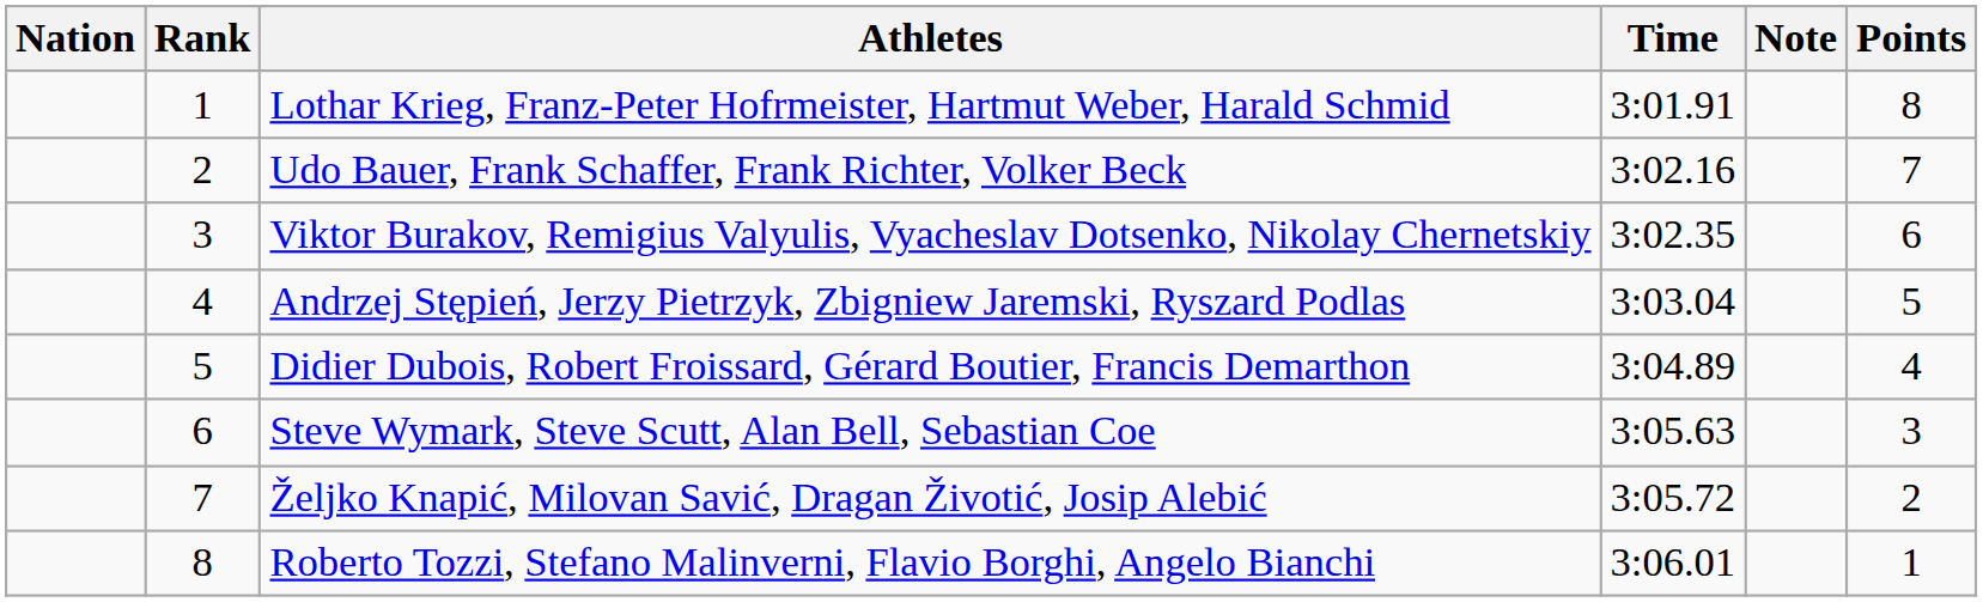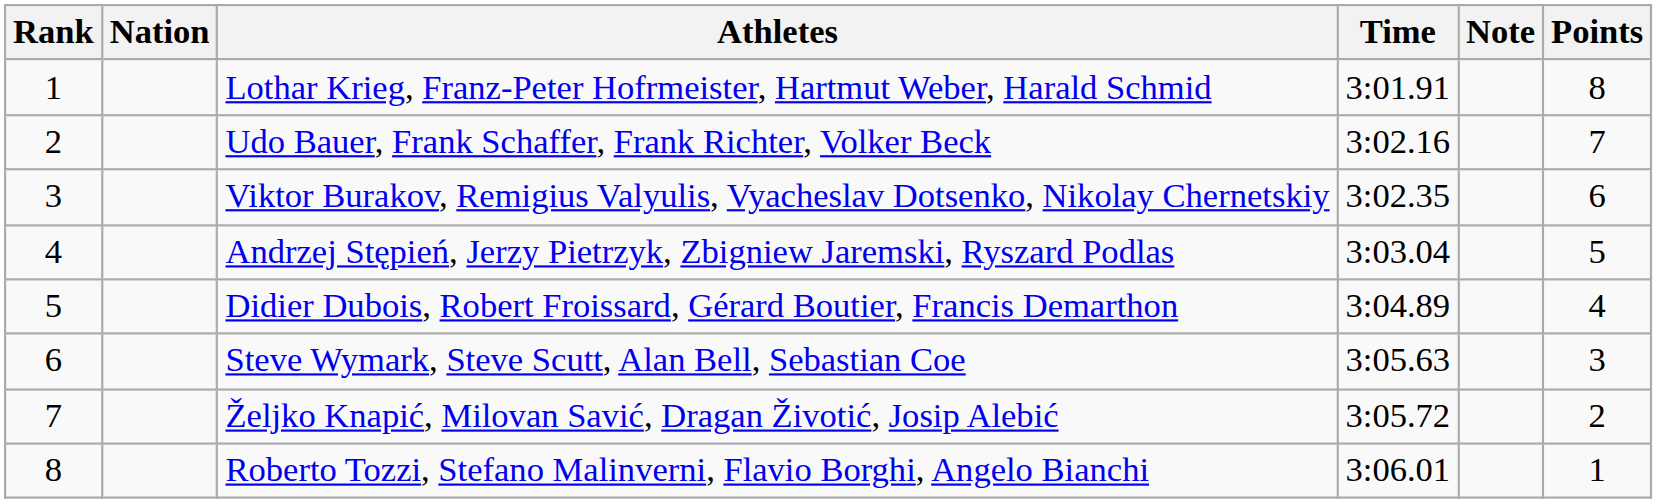columns swapped: Rank <-> Nation
